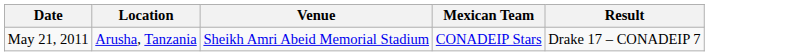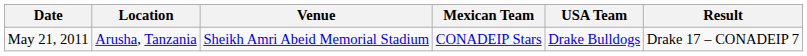+ column: USA Team | Drake Bulldogs
